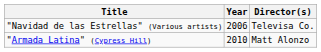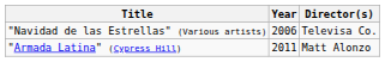"Armada Latina" (Cypress Hill) | Year: 2010 -> 2011
